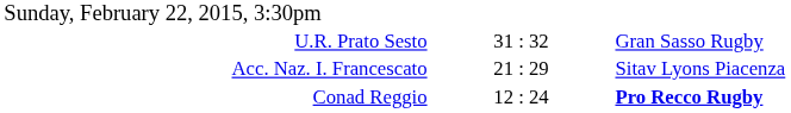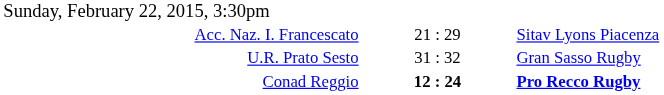rows swapped: Acc. Naz. I. Francescato <-> U.R. Prato Sesto
Conad Reggio | column 2: normal -> bold
